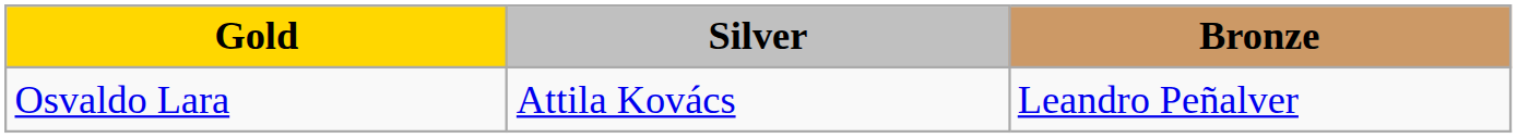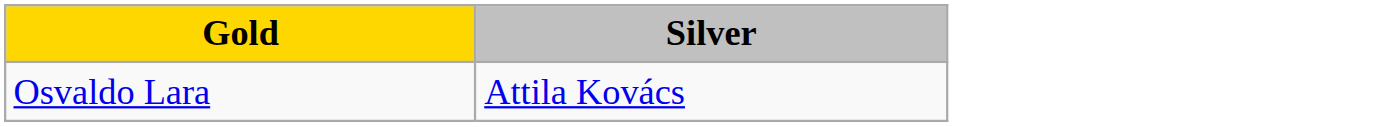- column: Bronze | Leandro Peñalver
